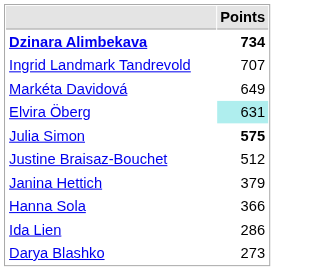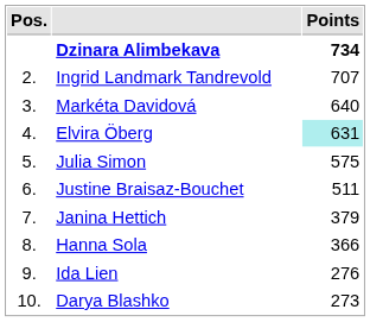+ column: Pos. | 2. | 3. | 4. | 5. | 6. | 7. | 8. | 9. | 10.
Markéta Davidová | Points: 649 -> 640
Julia Simon | Points: bold -> normal
Justine Braisaz-Bouchet | Points: 512 -> 511
Ida Lien | Points: 286 -> 276
